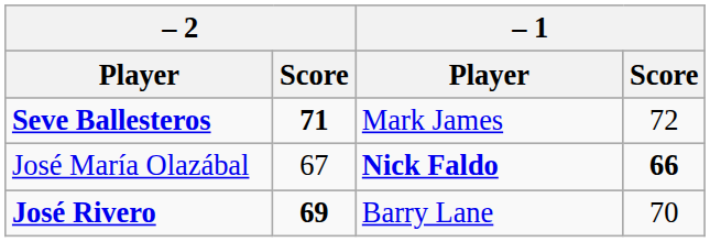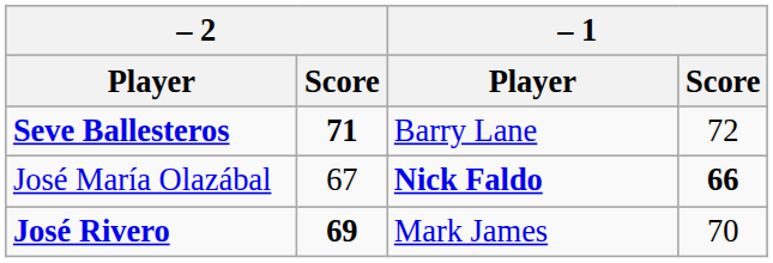Seve Ballesteros | – 1 / Player: Mark James -> Barry Lane
José Rivero | – 1 / Player: Barry Lane -> Mark James
